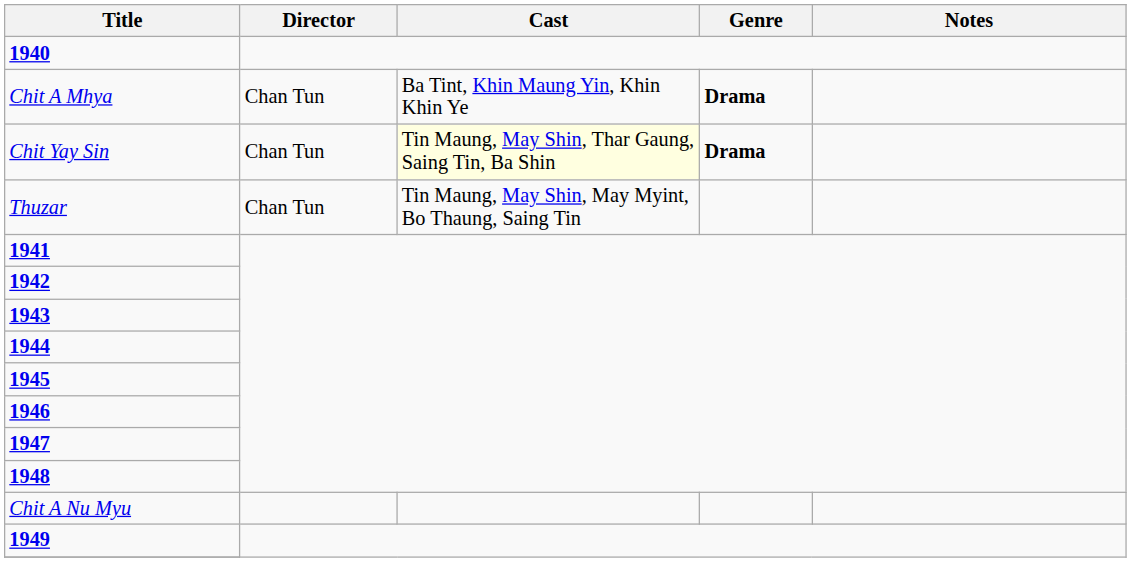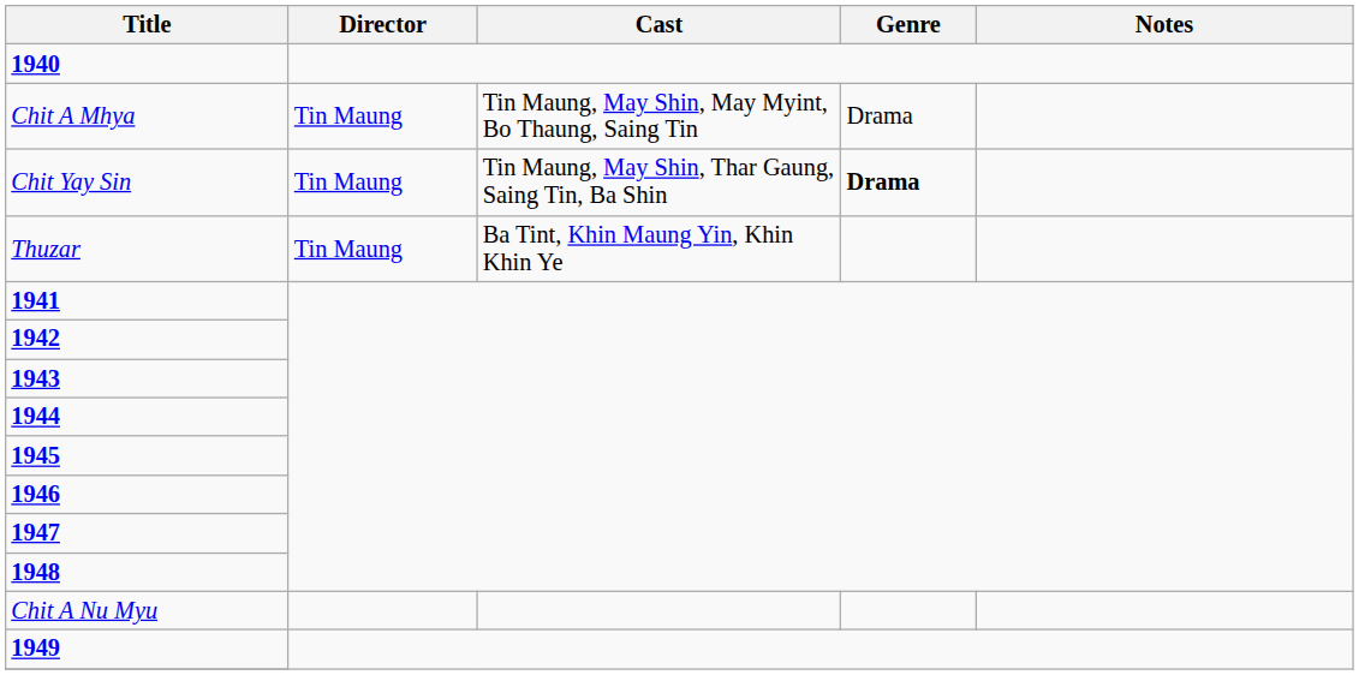Chit A Mhya | Director: Chan Tun -> Tin Maung
Chit A Mhya | Cast: Ba Tint, Khin Maung Yin, Khin Khin Ye -> Tin Maung, May Shin, May Myint, Bo Thaung, Saing Tin
Chit A Mhya | Genre: bold -> normal
Chit Yay Sin | Director: Chan Tun -> Tin Maung
Chit Yay Sin | Cast: lightyellow background -> no background
Thuzar | Director: Chan Tun -> Tin Maung
Thuzar | Cast: Tin Maung, May Shin, May Myint, Bo Thaung, Saing Tin -> Ba Tint, Khin Maung Yin, Khin Khin Ye
